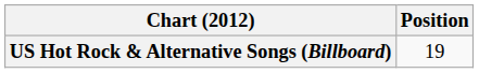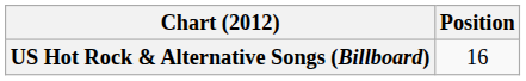US Hot Rock & Alternative Songs (Billboard) | Position: 19 -> 16
